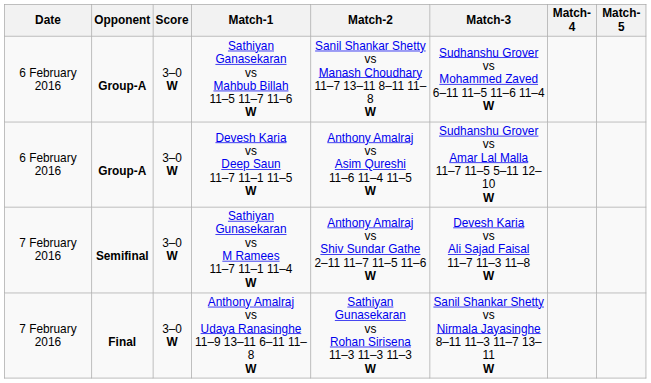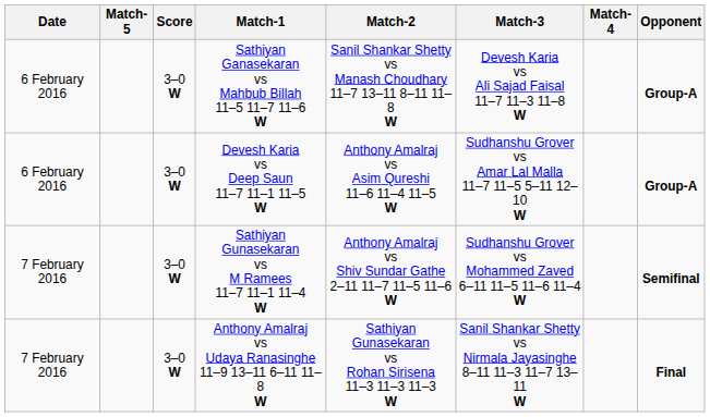columns swapped: Opponent <-> Match-5
Sathiyan Ganasekaran vs Mahbub Billah 11–5 11–7 11–6 W | Match-3: Sudhanshu Grover vs Mohammed Zaved 6–11 11–5 11–6 11–4 W -> Devesh Karia vs Ali Sajad Faisal 11–7 11–3 11–8 W
Sathiyan Gunasekaran vs M Ramees 11–7 11–1 11–4 W | Match-3: Devesh Karia vs Ali Sajad Faisal 11–7 11–3 11–8 W -> Sudhanshu Grover vs Mohammed Zaved 6–11 11–5 11–6 11–4 W
